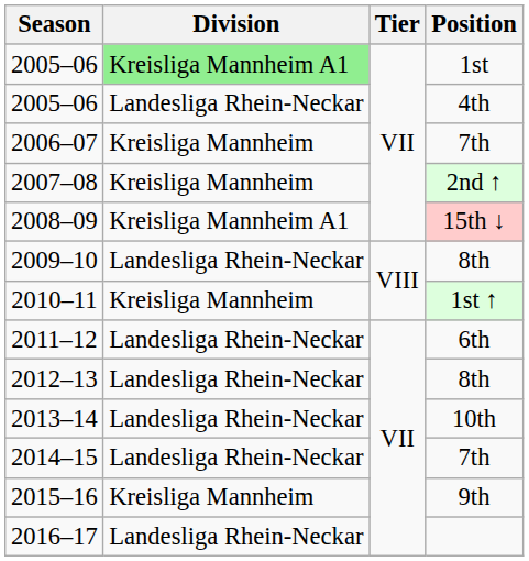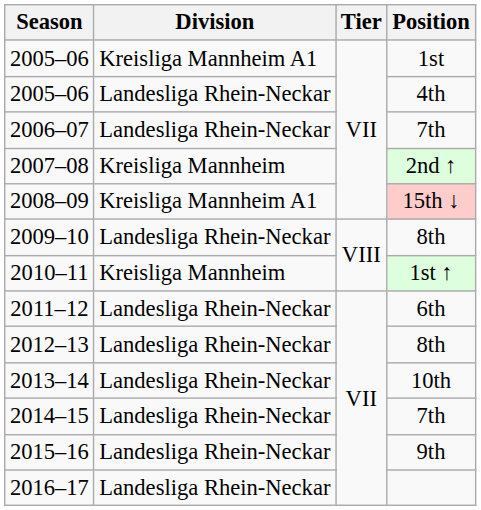2005–06 / 1st | Division: lightgreen background -> no background
2006–07 | Division: Kreisliga Mannheim -> Landesliga Rhein-Neckar
2015–16 | Division: Kreisliga Mannheim -> Landesliga Rhein-Neckar
